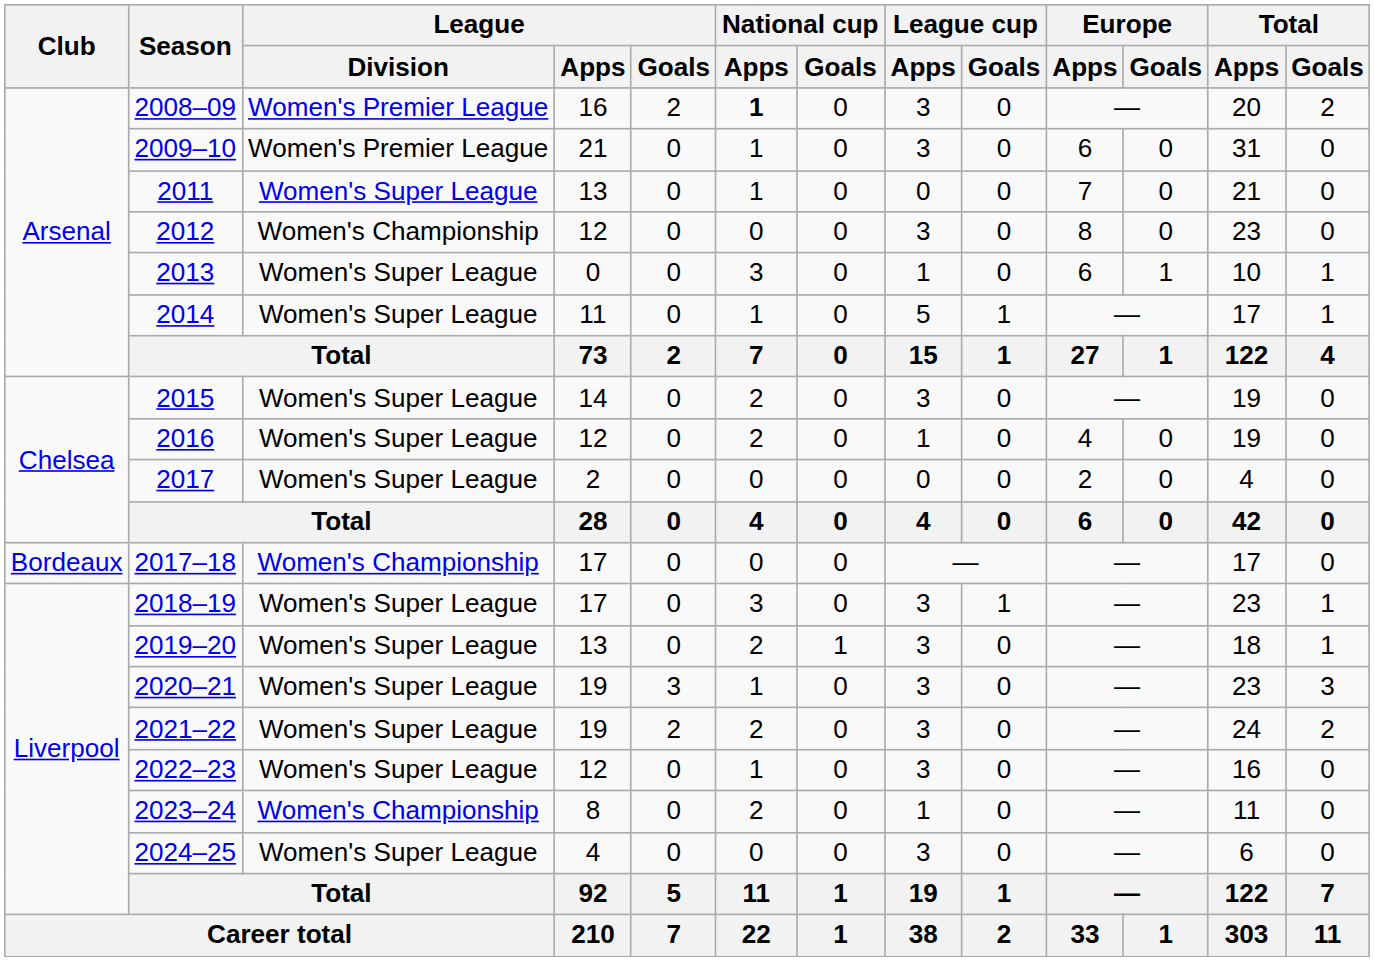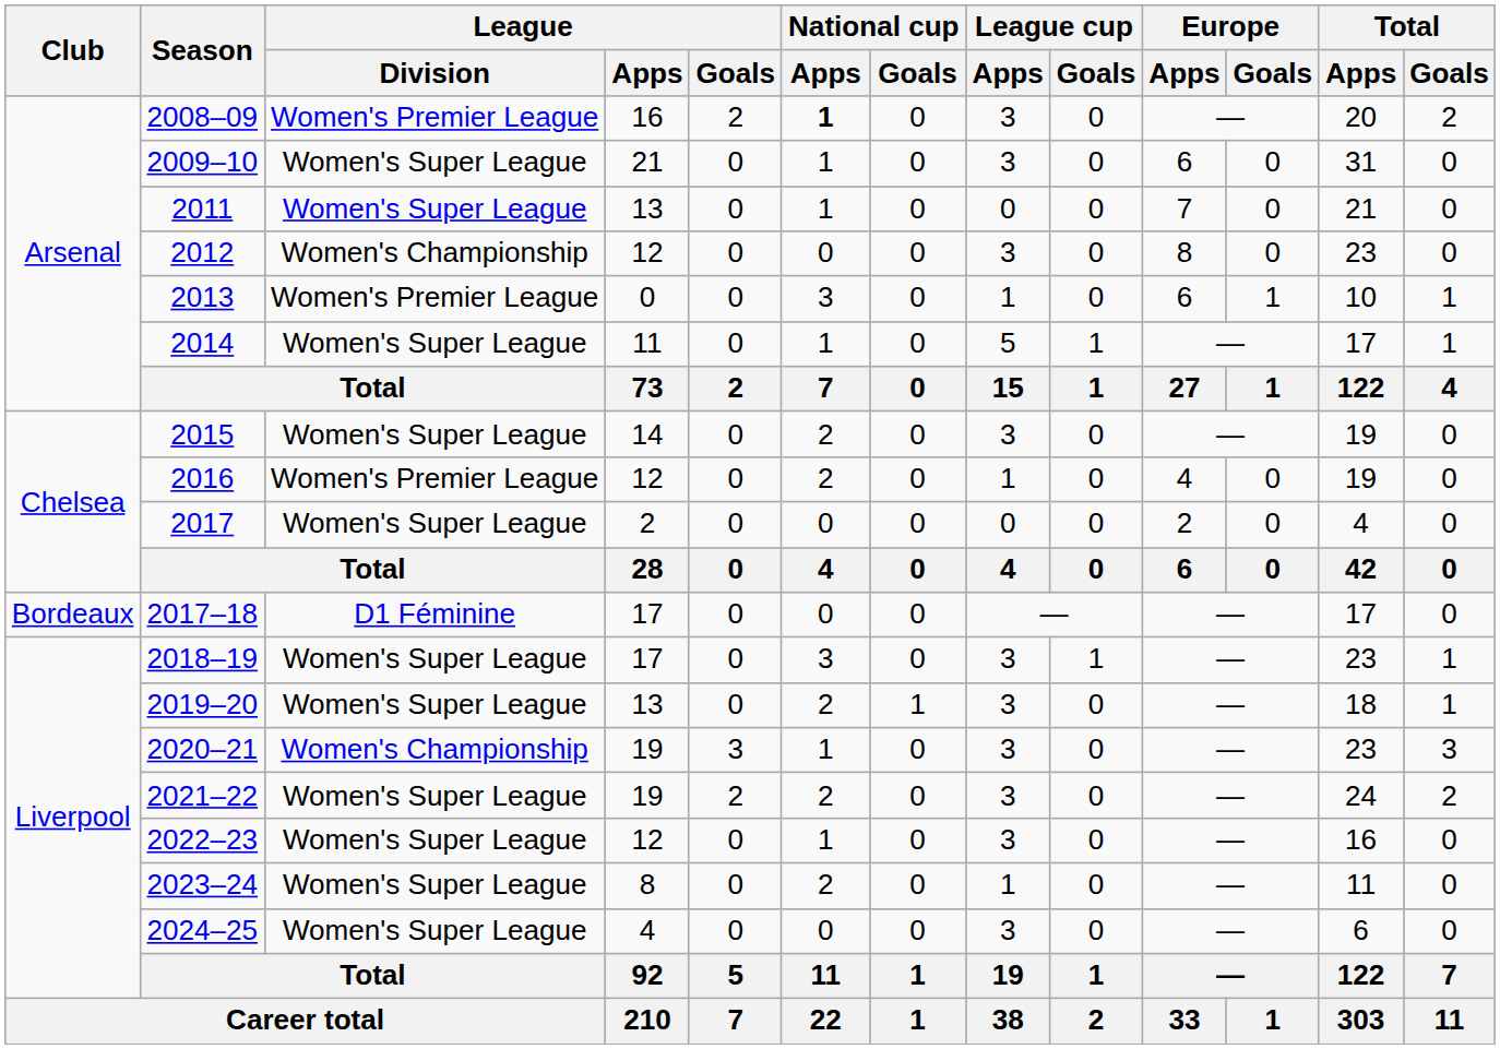2009–10 | League / Division: Women's Premier League -> Women's Super League
2013 | League / Division: Women's Super League -> Women's Premier League
2016 | League / Division: Women's Super League -> Women's Premier League
2017–18 | League / Division: Women's Championship -> D1 Féminine
2020–21 | League / Division: Women's Super League -> Women's Championship
2023–24 | League / Division: Women's Championship -> Women's Super League
